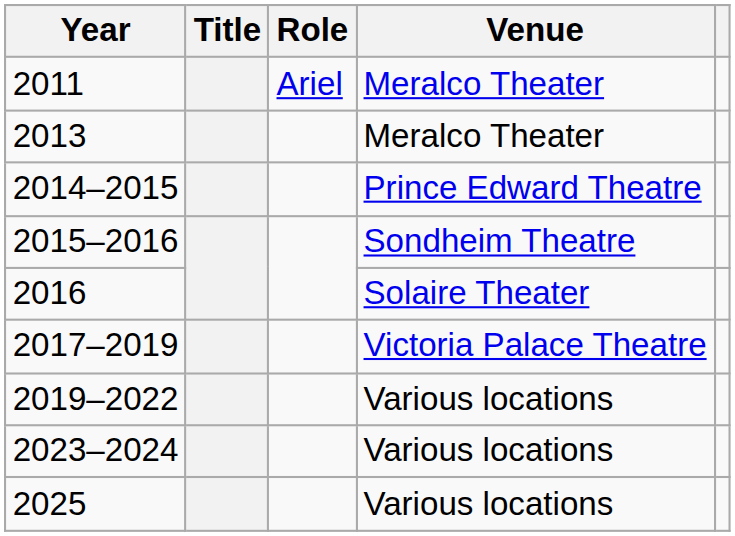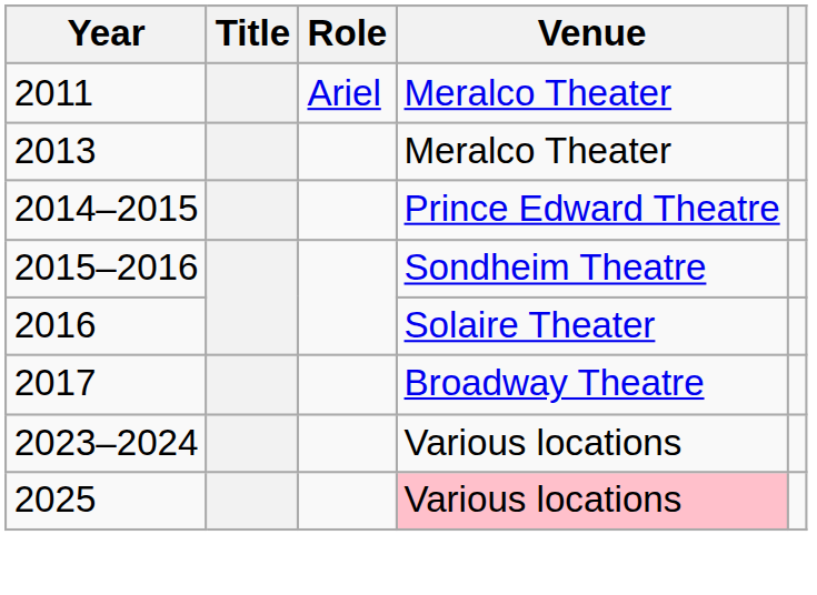+ row: 2017 | Broadway Theatre
- row: 2017–2019 | Victoria Palace Theatre
- row: 2019–2022 | Various locations
2025 | Venue: no background -> pink background
